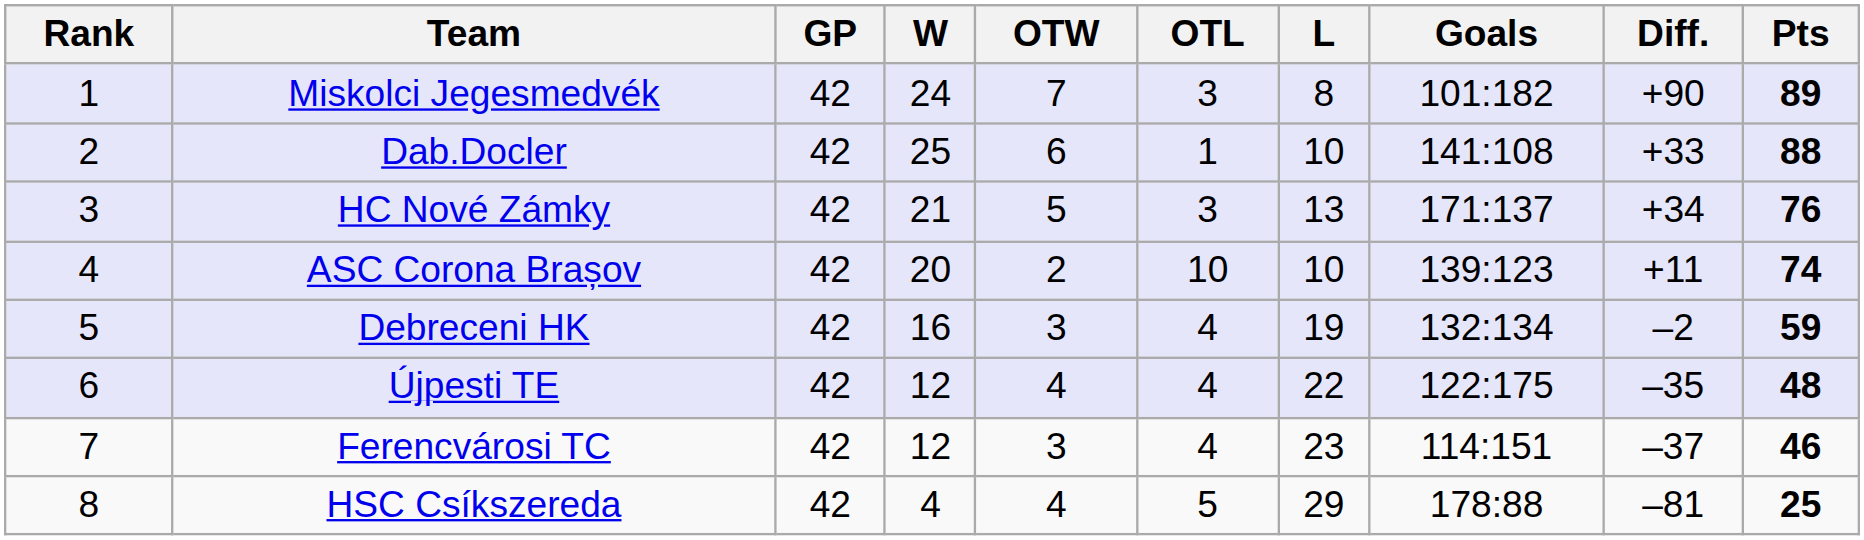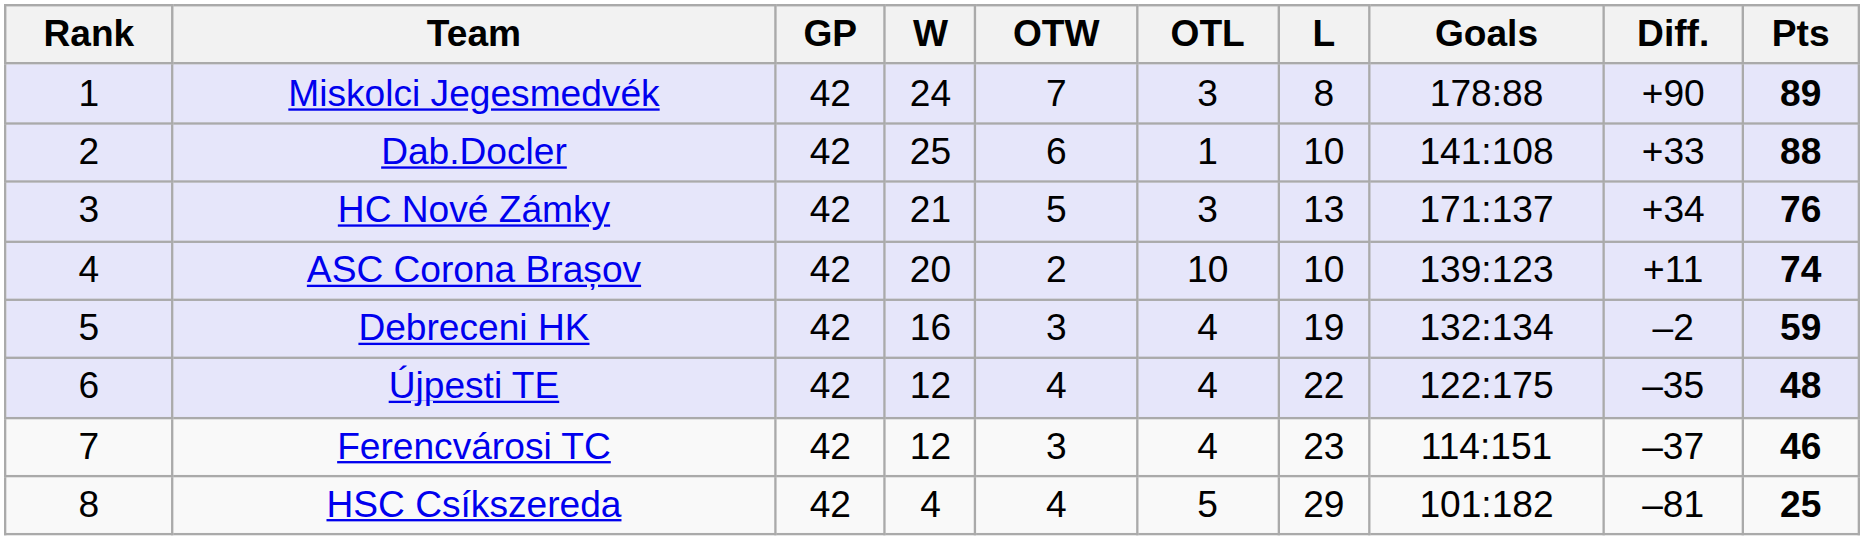Miskolci Jegesmedvék | Goals: 101:182 -> 178:88
HSC Csíkszereda | Goals: 178:88 -> 101:182
